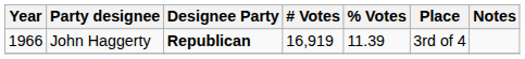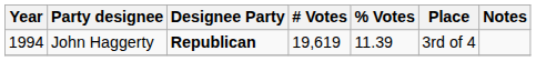John Haggerty | Year: 1966 -> 1994
John Haggerty | # Votes: 16,919 -> 19,619
